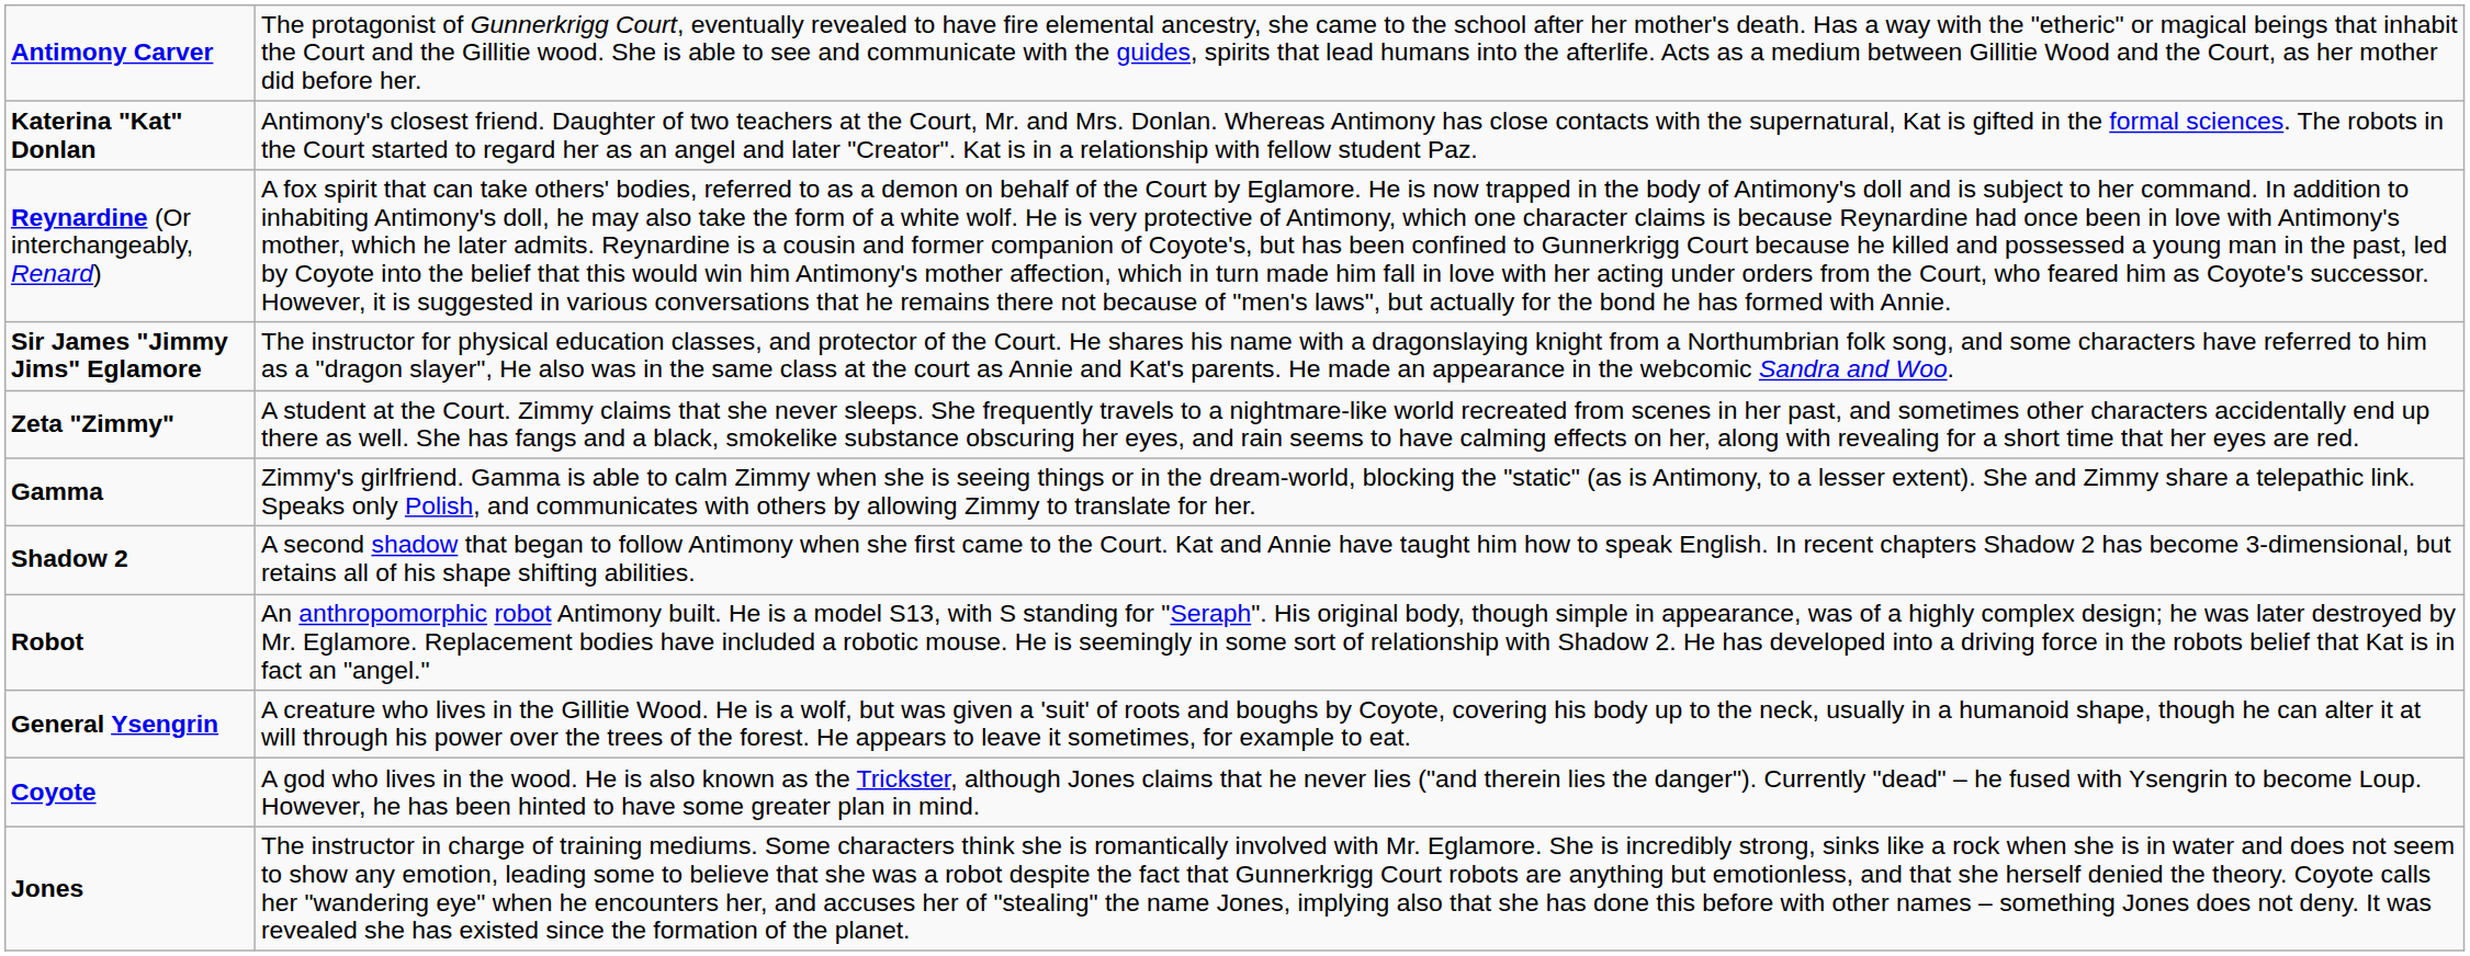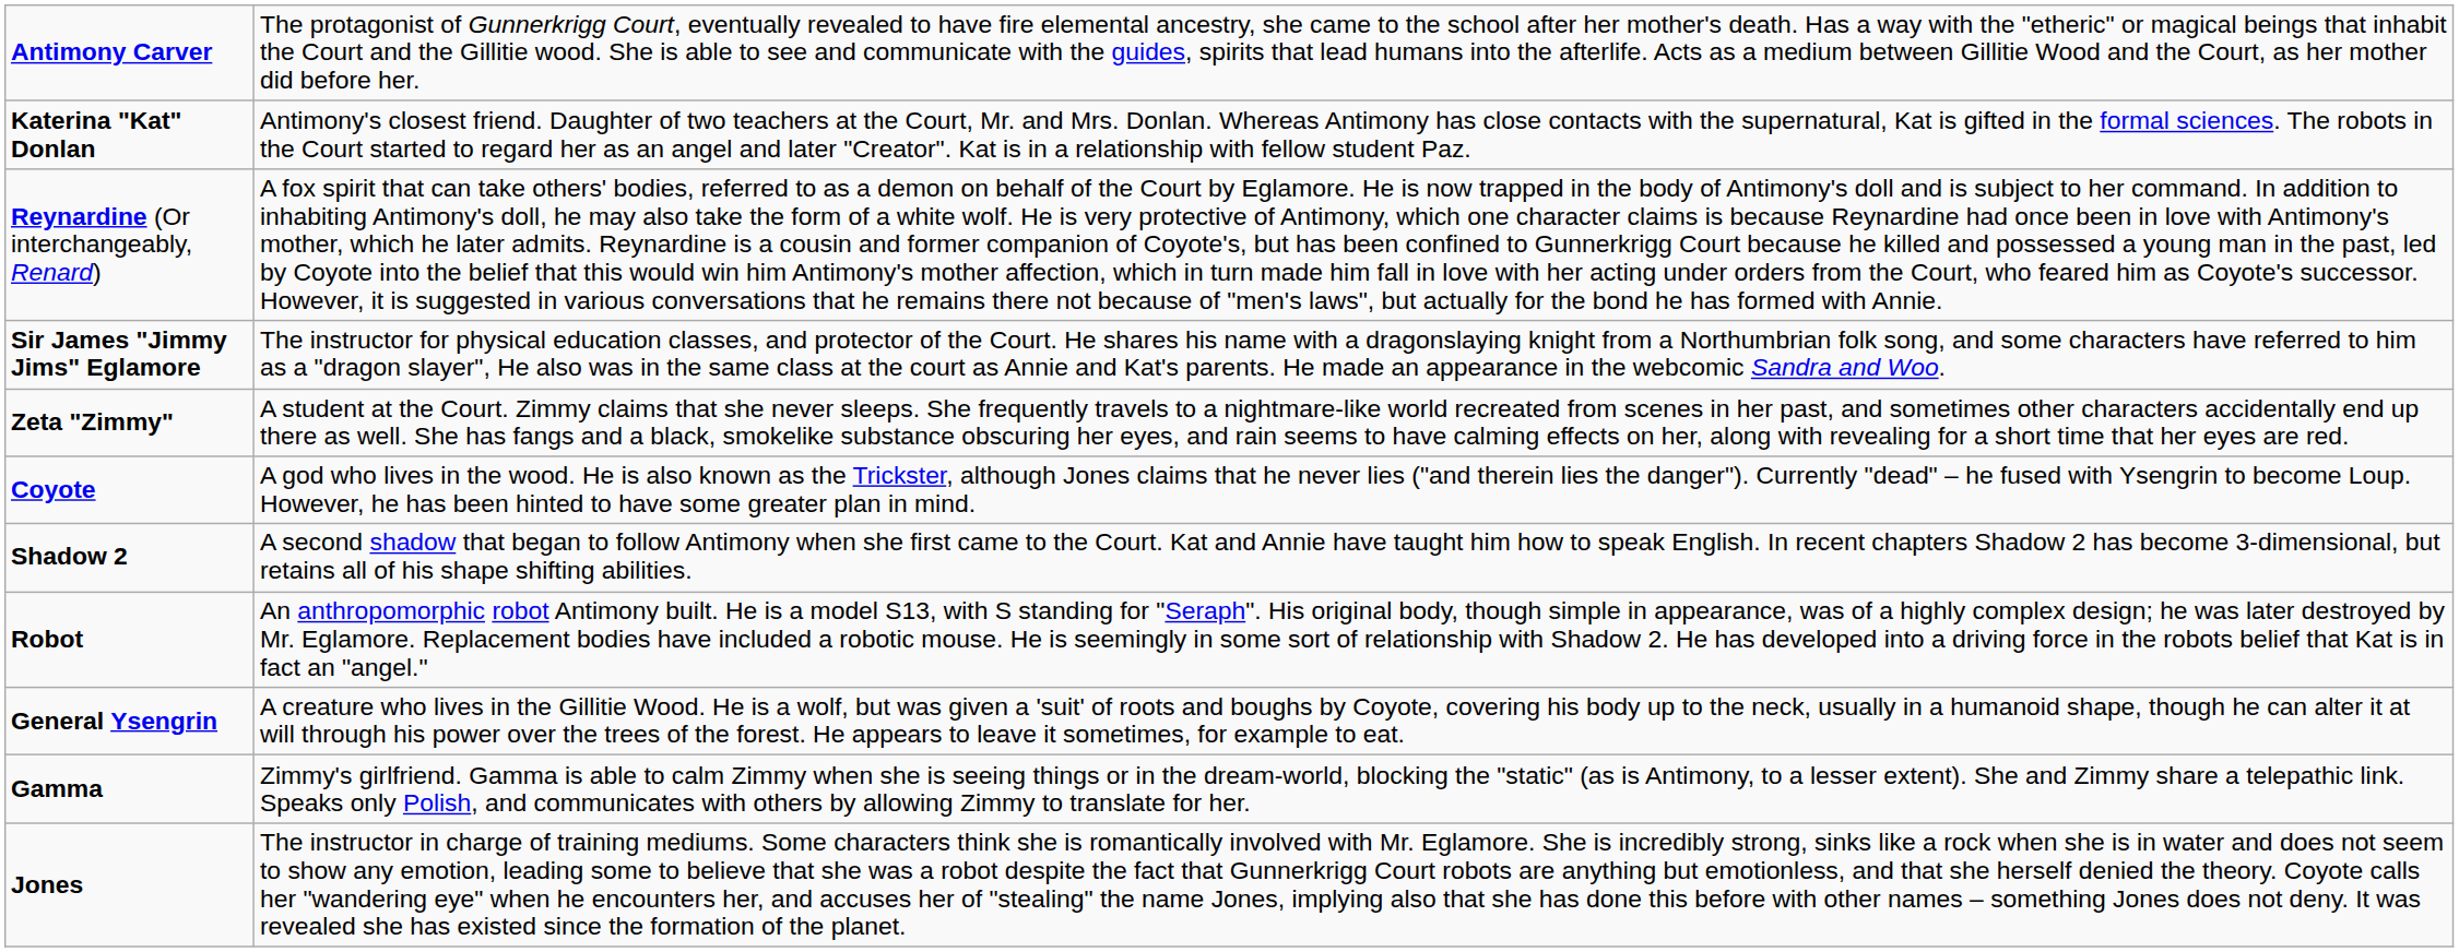rows swapped: Gamma <-> Coyote
